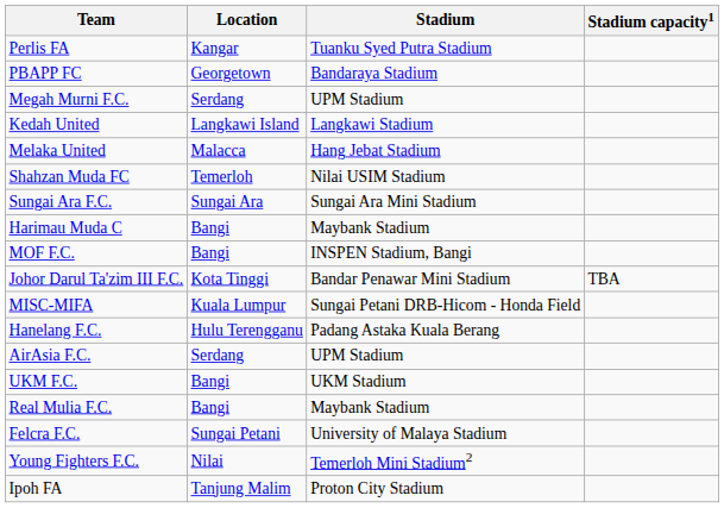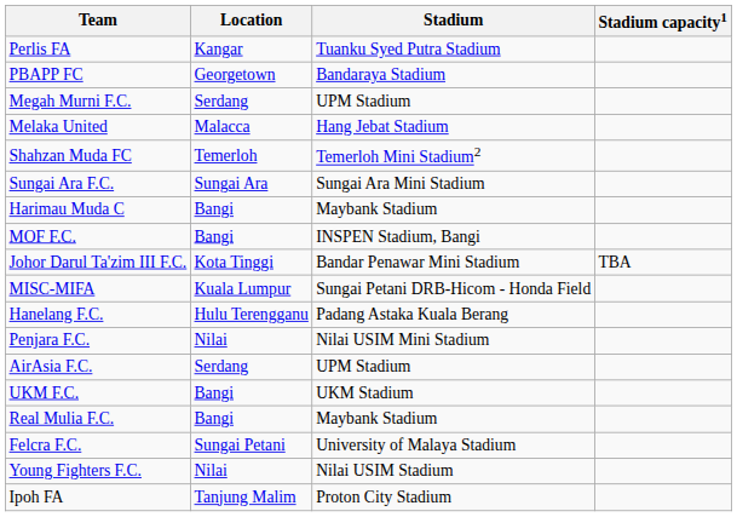- row: Kedah United | Langkawi Island | Langkawi Stadium
Shahzan Muda FC | Stadium: Nilai USIM Stadium -> Temerloh Mini Stadium2
+ row: Penjara F.C. | Nilai | Nilai USIM Mini Stadium
Young Fighters F.C. | Stadium: Temerloh Mini Stadium2 -> Nilai USIM Stadium
